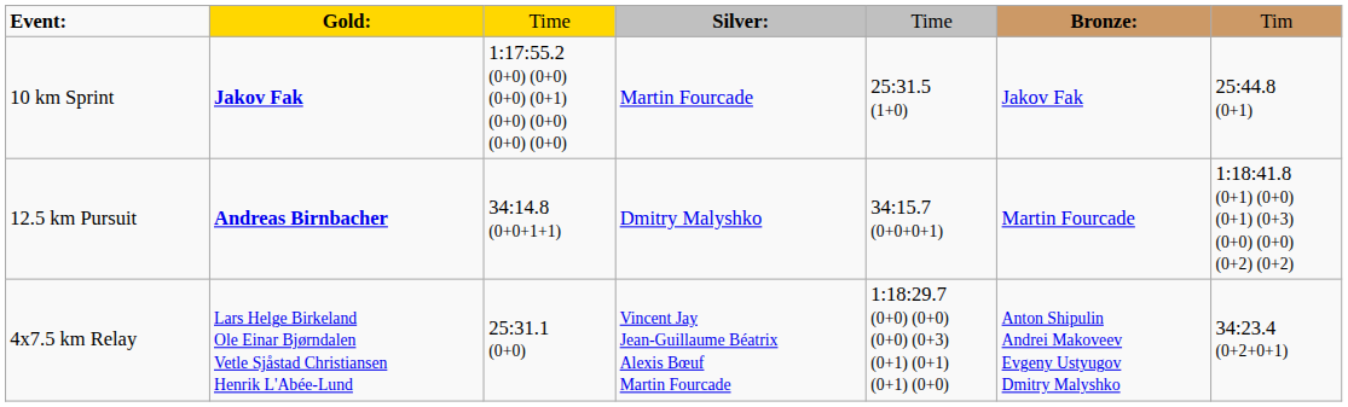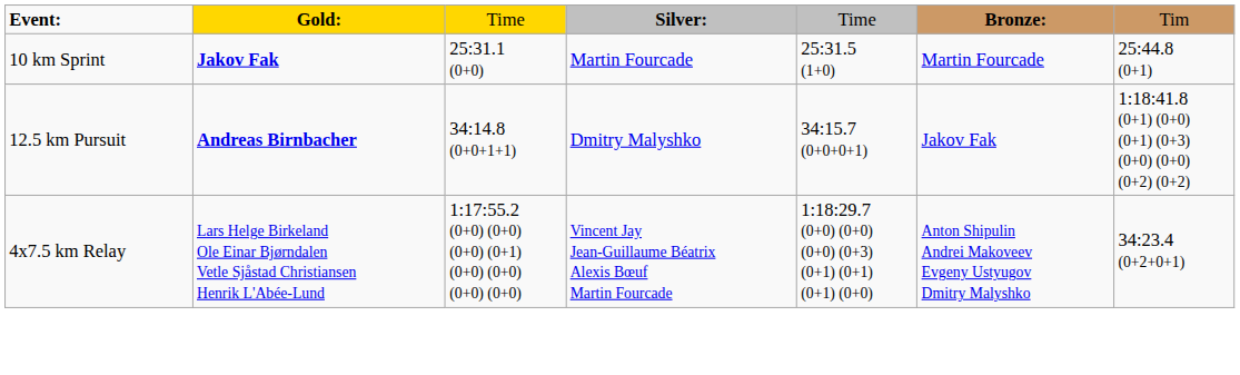10 km Sprint | column 3: 1:17:55.2 (0+0) (0+0) (0+0) (0+1) (0+0) (0+0) (0+0) (0+0) -> 25:31.1 (0+0)
10 km Sprint | column 6: Jakov Fak -> Martin Fourcade
12.5 km Pursuit | column 6: Martin Fourcade -> Jakov Fak
4x7.5 km Relay | column 3: 25:31.1 (0+0) -> 1:17:55.2 (0+0) (0+0) (0+0) (0+1) (0+0) (0+0) (0+0) (0+0)
